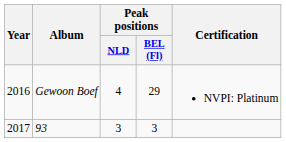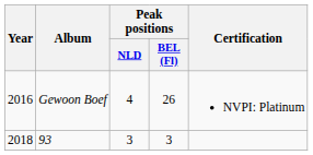Gewoon Boef | Peak positions / BEL (Fl): 29 -> 26
93 | Year: 2017 -> 2018
